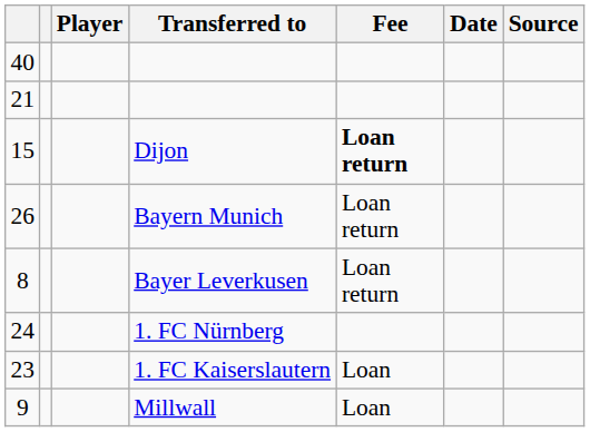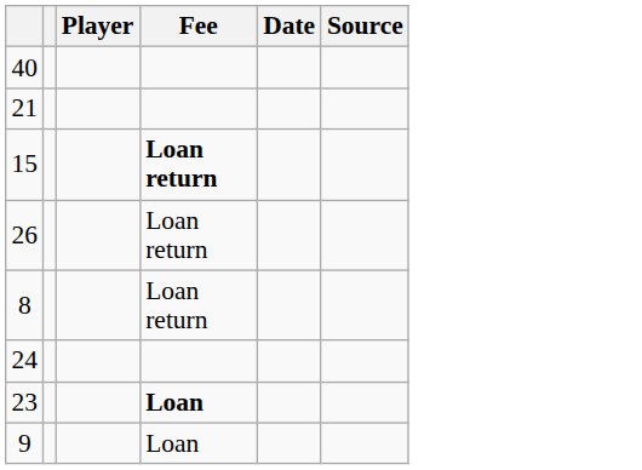- column: Transferred to | Dijon | Bayern Munich | Bayer Leverkusen | 1. FC Nürnberg | 1. FC Kaiserslautern | Millwall
23 | Fee: normal -> bold
